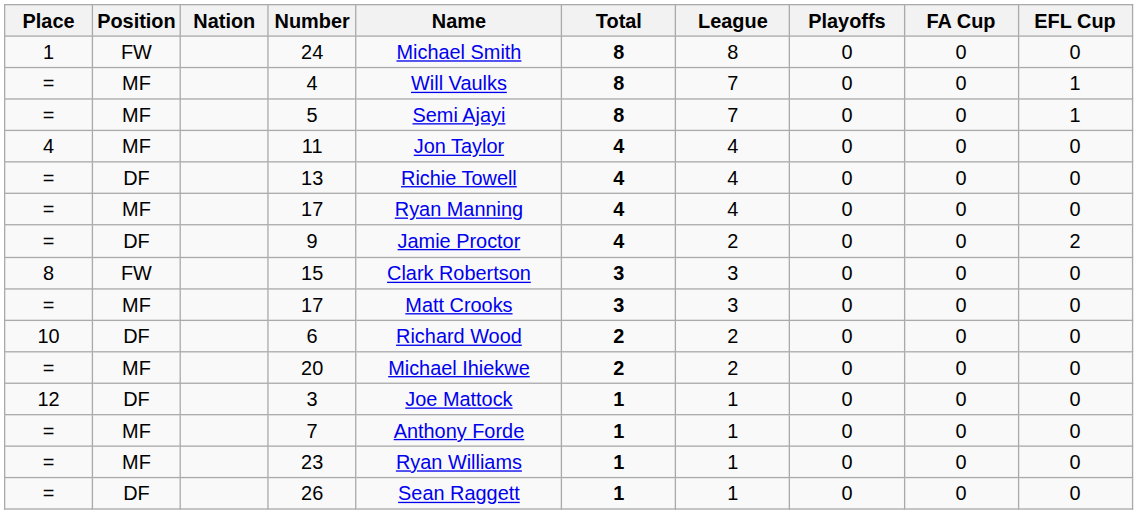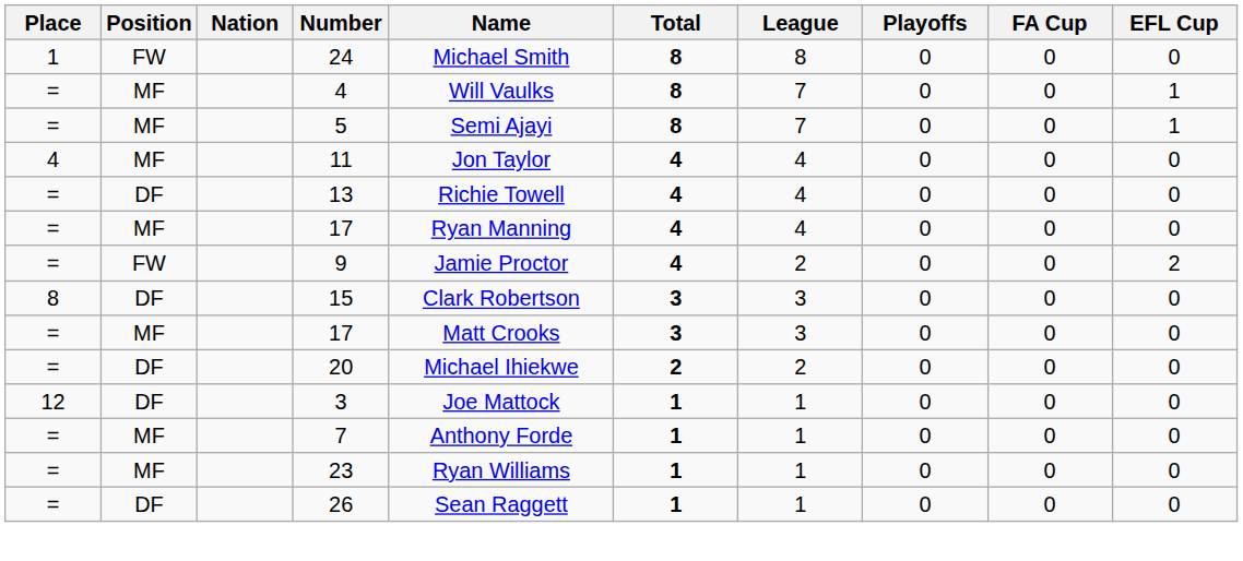9 | Position: DF -> FW
15 | Position: FW -> DF
- row: 10 | DF | 6 | Richard Wood | 2 | 2 | 0 | 0 | 0
20 | Position: MF -> DF
